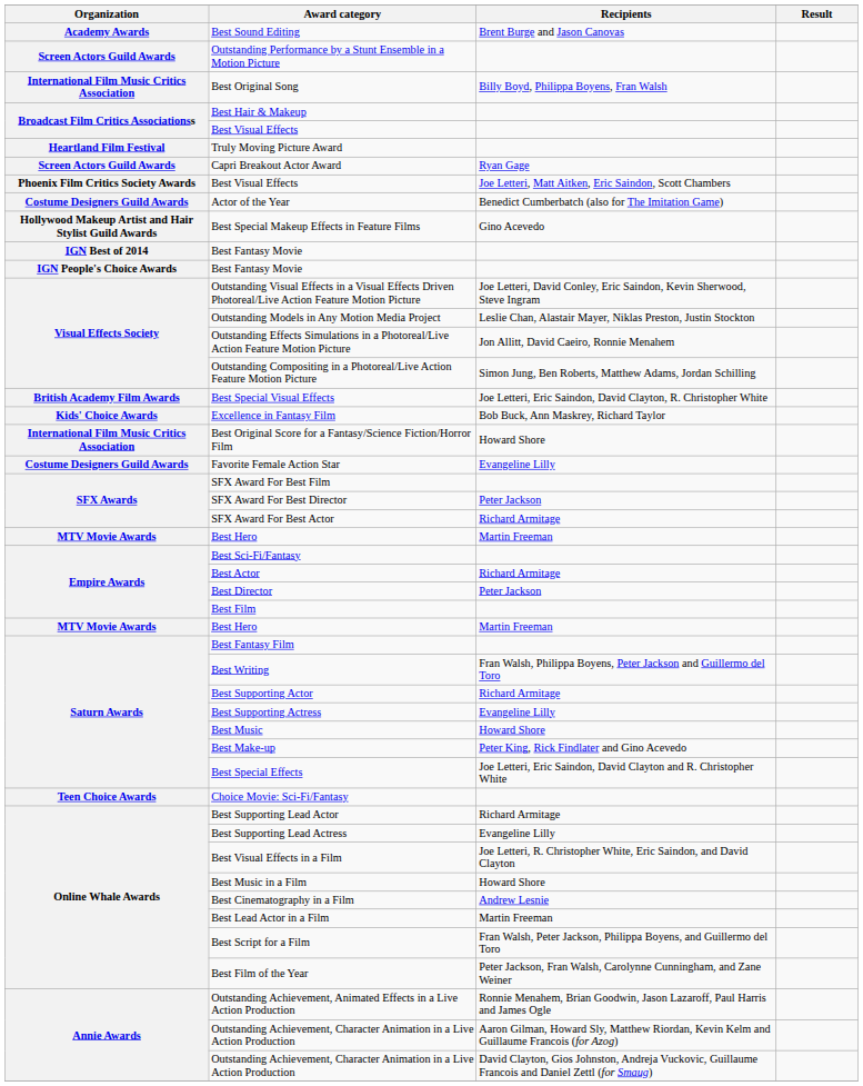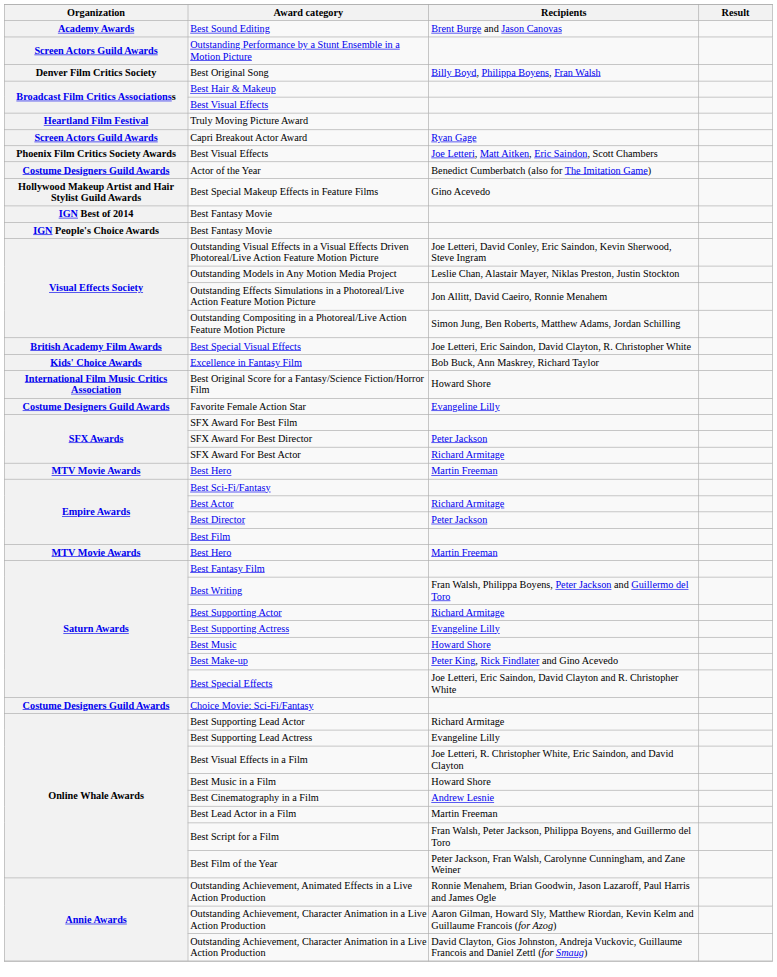Best Original Song | Organization: International Film Music Critics Association -> Denver Film Critics Society
Choice Movie: Sci-Fi/Fantasy | Organization: Teen Choice Awards -> Costume Designers Guild Awards
